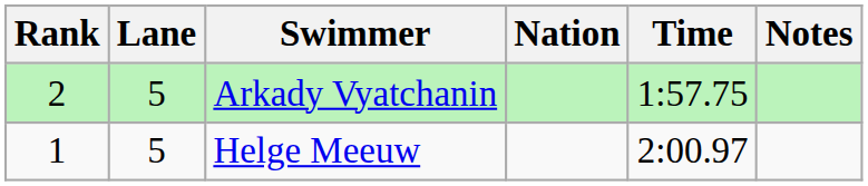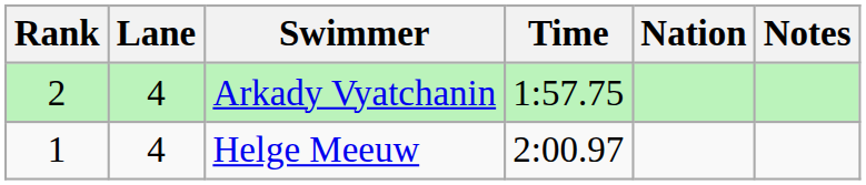columns swapped: Nation <-> Time
Arkady Vyatchanin | Lane: 5 -> 4
Helge Meeuw | Lane: 5 -> 4
